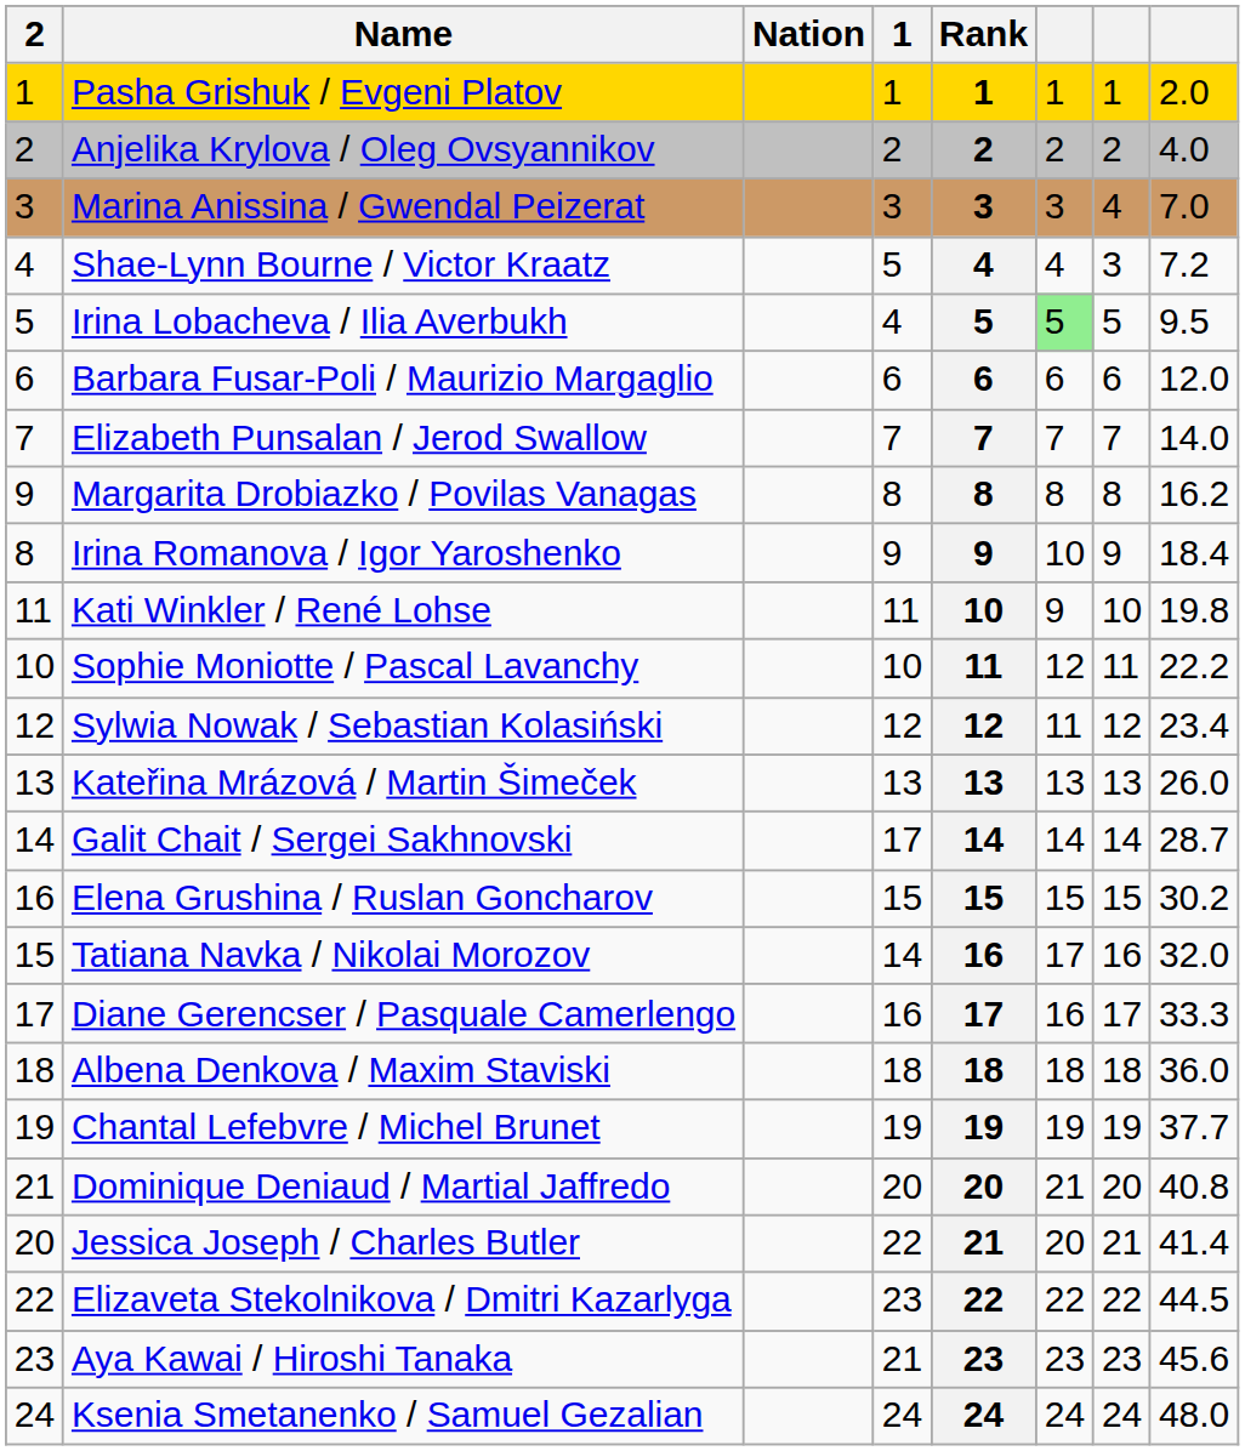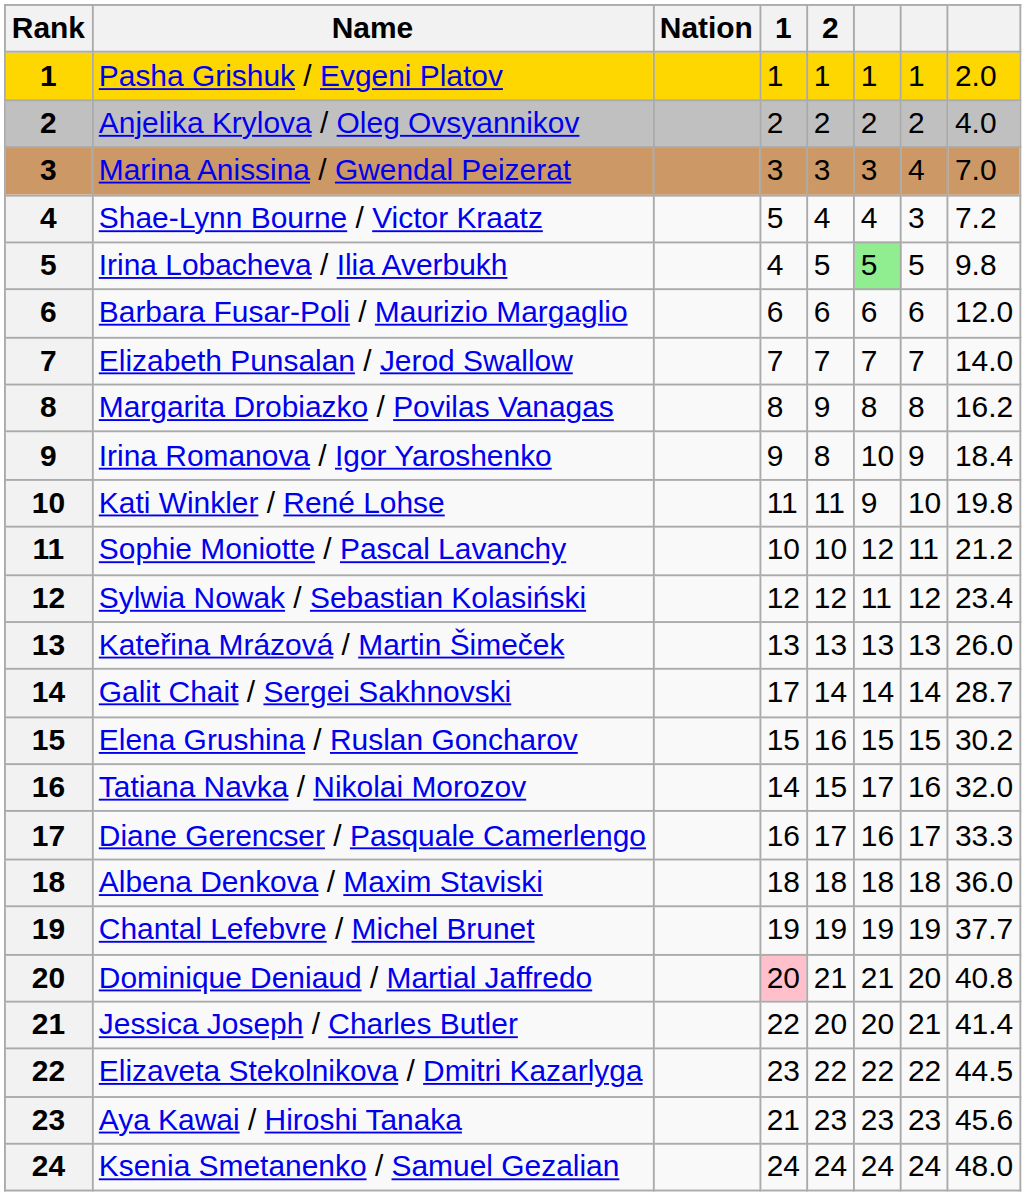columns swapped: Rank <-> 2
Irina Lobacheva / Ilia Averbukh | column 8: 9.5 -> 9.8
Sophie Moniotte / Pascal Lavanchy | column 8: 22.2 -> 21.2
Dominique Deniaud / Martial Jaffredo | 1: no background -> pink background
